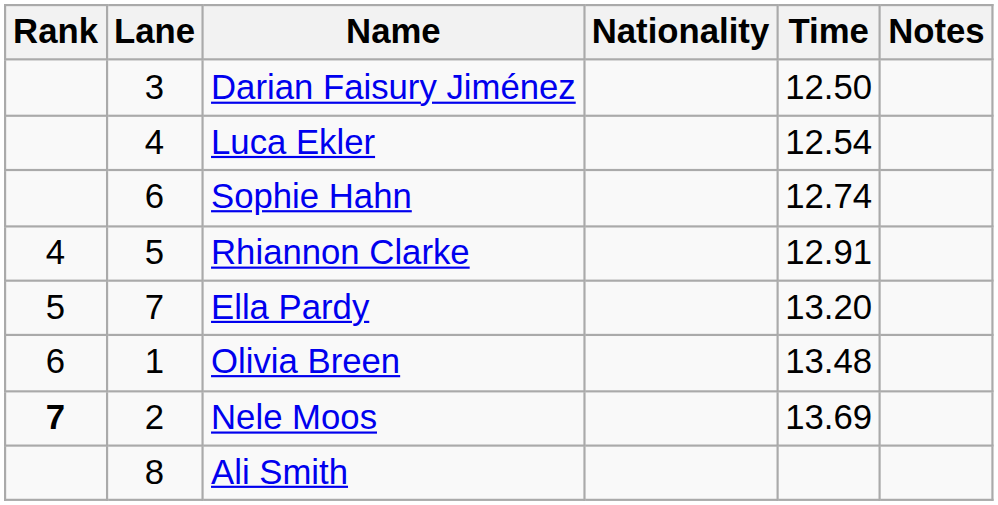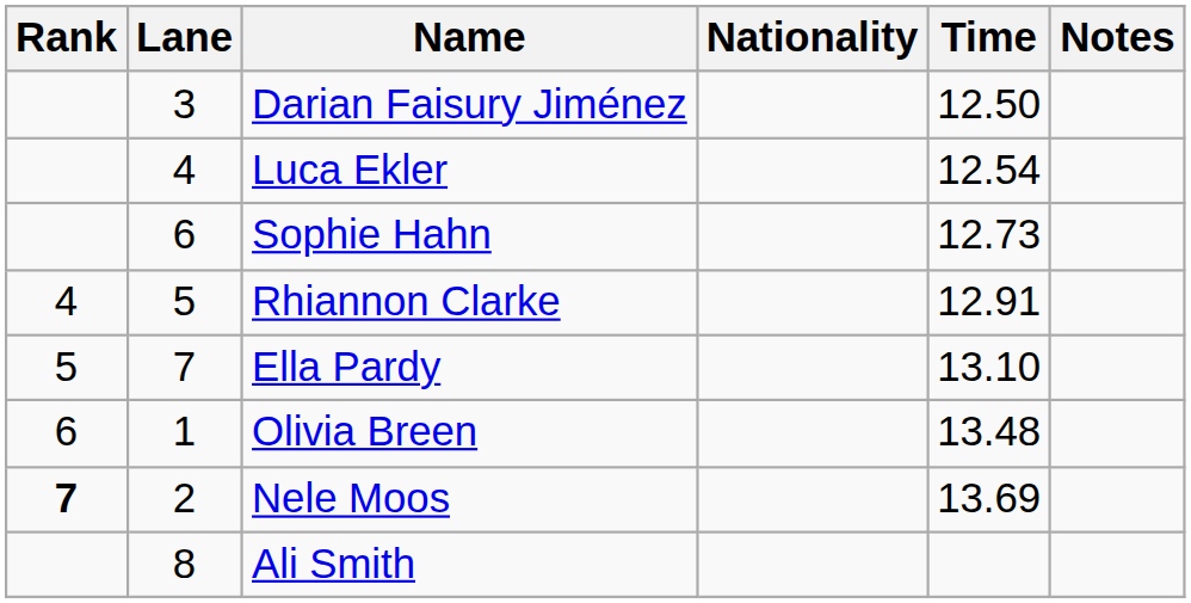Sophie Hahn | Time: 12.74 -> 12.73
Ella Pardy | Time: 13.20 -> 13.10
